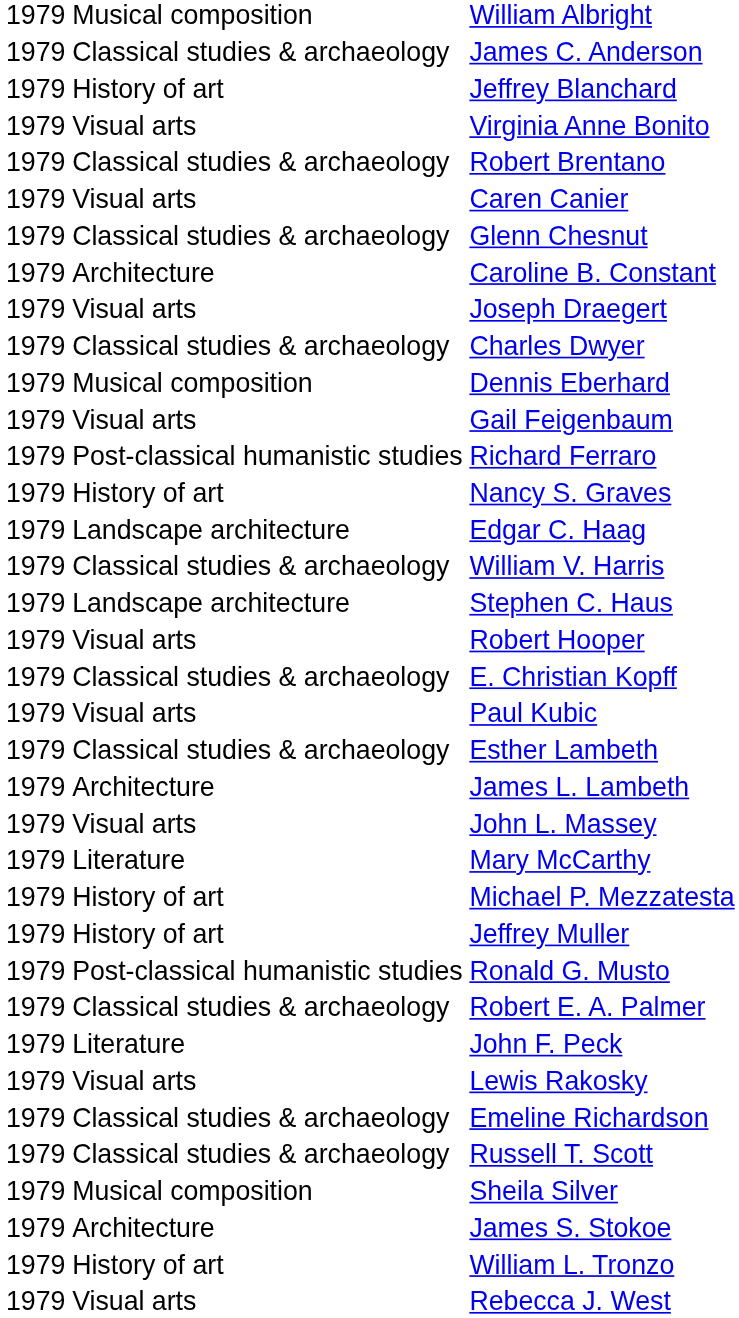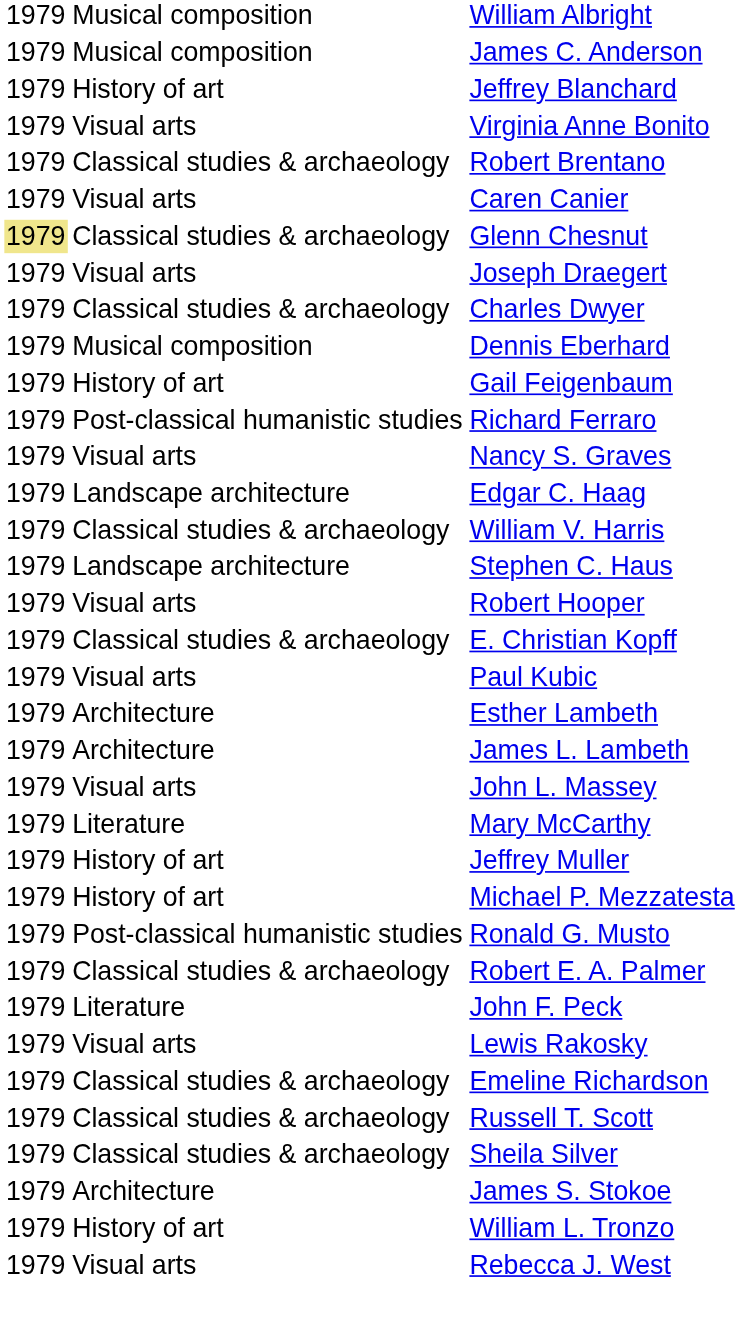James C. Anderson | column 2: Classical studies & archaeology -> Musical composition
Glenn Chesnut | column 1: no background -> khaki background
- row: 1979 | Architecture | Caroline B. Constant
Gail Feigenbaum | column 2: Visual arts -> History of art
Nancy S. Graves | column 2: History of art -> Visual arts
Esther Lambeth | column 2: Classical studies & archaeology -> Architecture
rows swapped: Michael P. Mezzatesta <-> Jeffrey Muller
Sheila Silver | column 2: Musical composition -> Classical studies & archaeology
